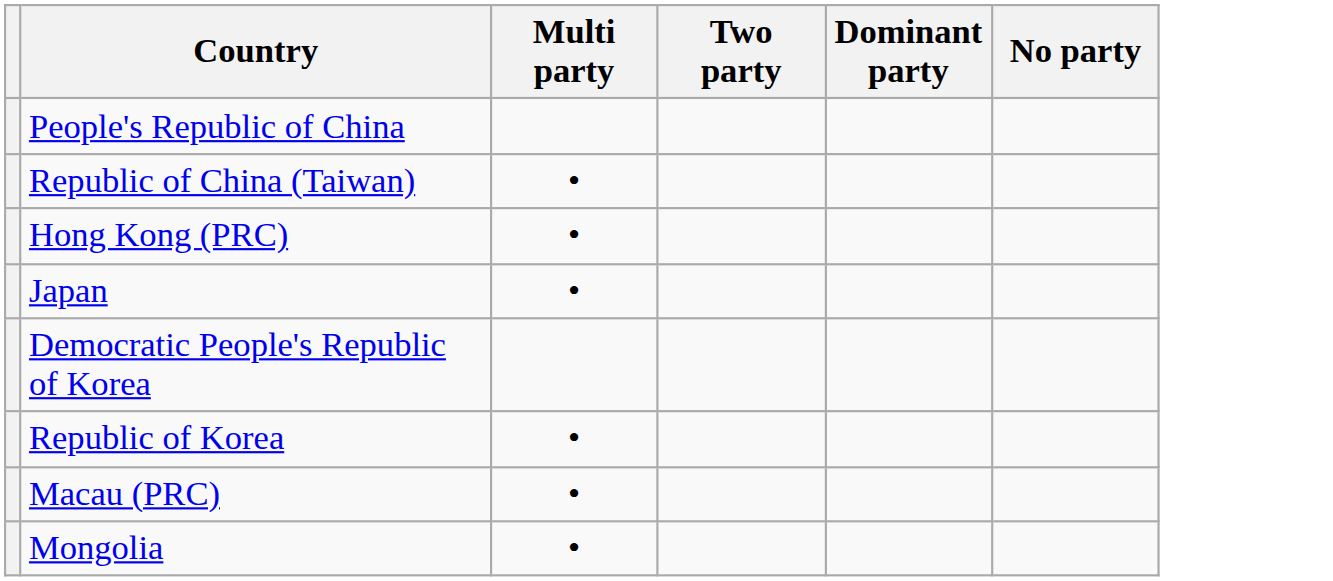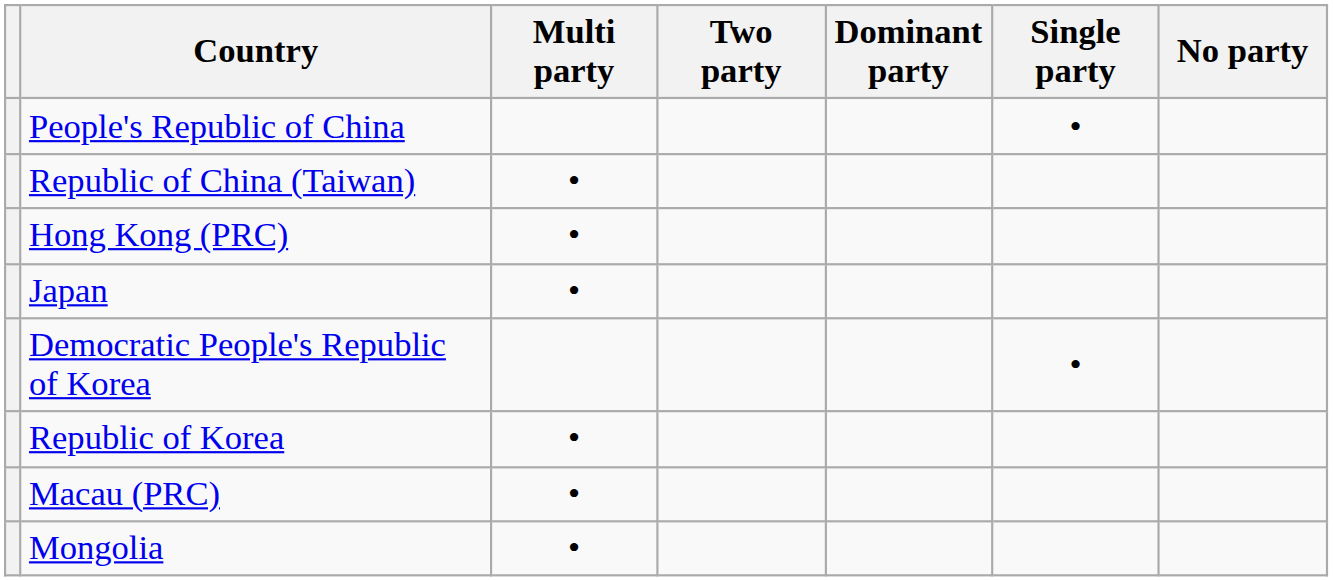+ column: Single party | • | •
